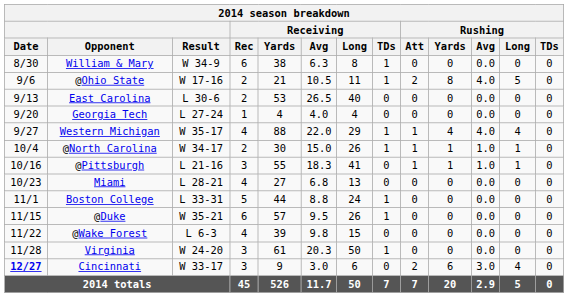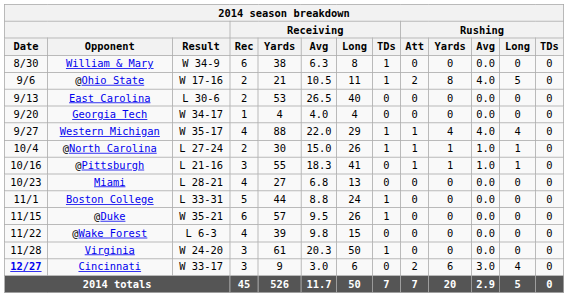Georgia Tech | Result: L 27-24 -> W 34-17
@North Carolina | Result: W 34-17 -> L 27-24
